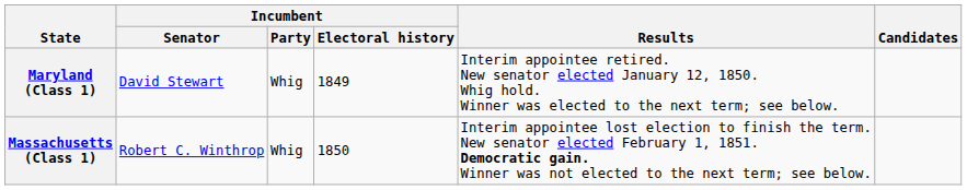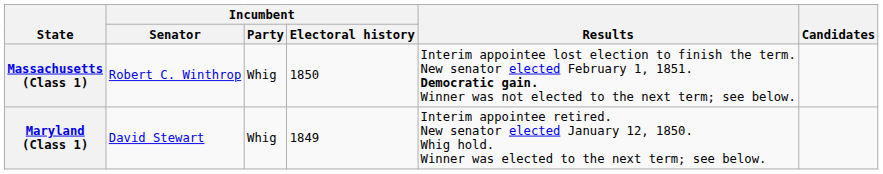rows swapped: Maryland (Class 1) <-> Massachusetts (Class 1)
